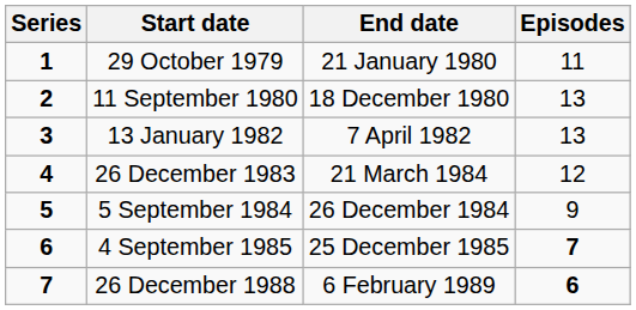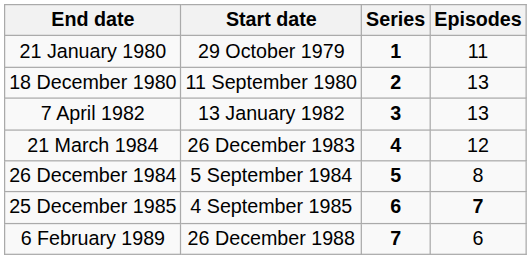columns swapped: Series <-> End date
5 September 1984 | Episodes: 9 -> 8
26 December 1988 | Episodes: bold -> normal
